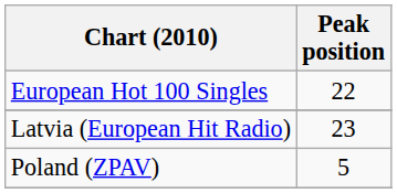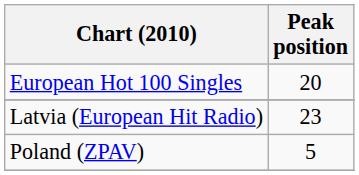European Hot 100 Singles | Peak position: 22 -> 20
